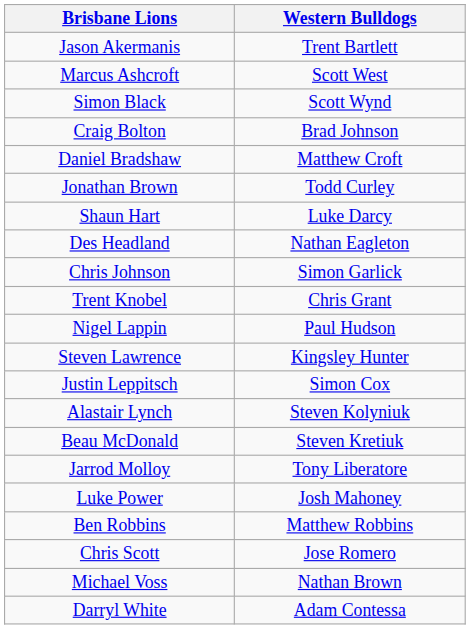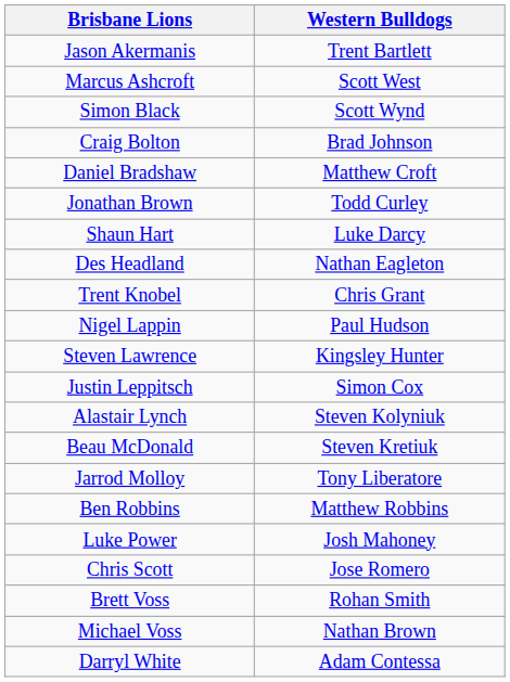- row: Chris Johnson | Simon Garlick
rows swapped: Luke Power <-> Ben Robbins
+ row: Brett Voss | Rohan Smith
